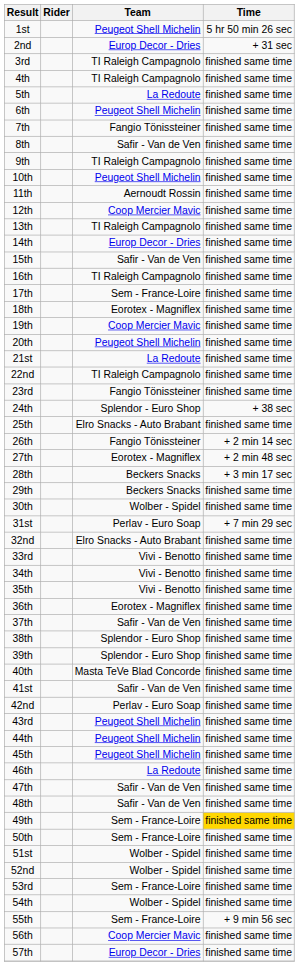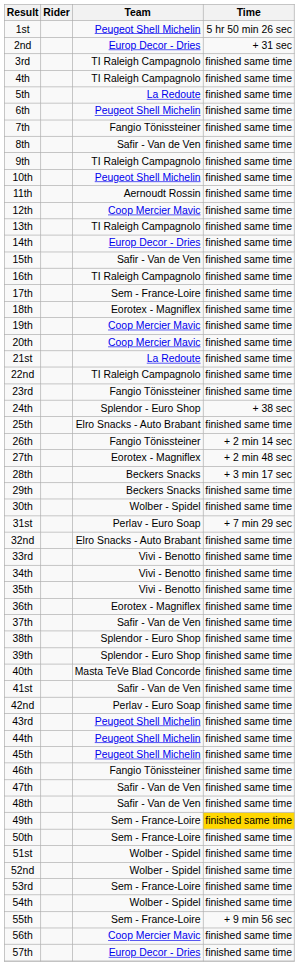20th | Team: Peugeot Shell Michelin -> Coop Mercier Mavic
46th | Team: La Redoute -> Fangio Tönissteiner
